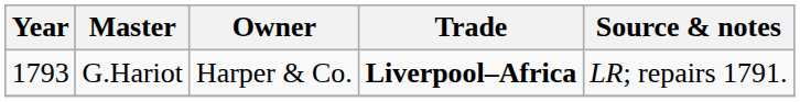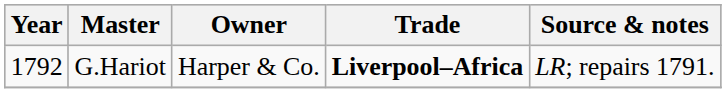G.Hariot | Year: 1793 -> 1792
